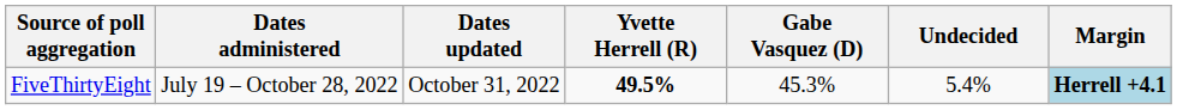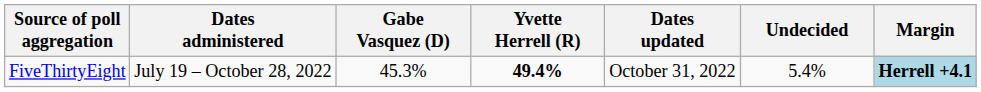columns swapped: Dates updated <-> Gabe Vasquez (D)
FiveThirtyEight | Yvette Herrell (R): 49.5% -> 49.4%
